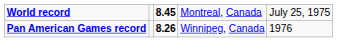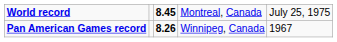Pan American Games record | column 5: 1976 -> 1967
